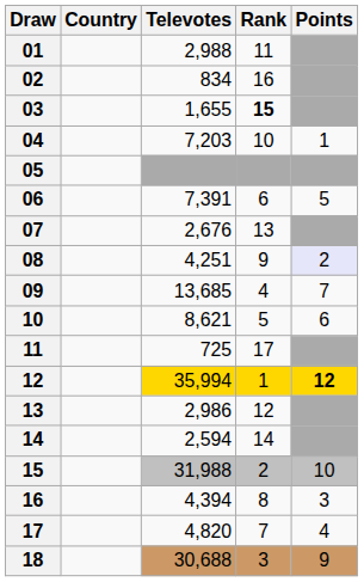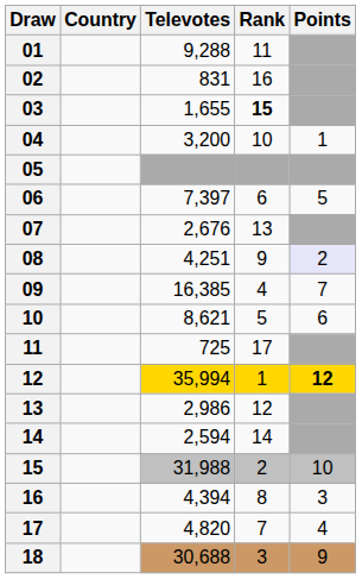01 | Televotes: 2,988 -> 9,288
02 | Televotes: 834 -> 831
04 | Televotes: 7,203 -> 3,200
06 | Televotes: 7,391 -> 7,397
09 | Televotes: 13,685 -> 16,385
